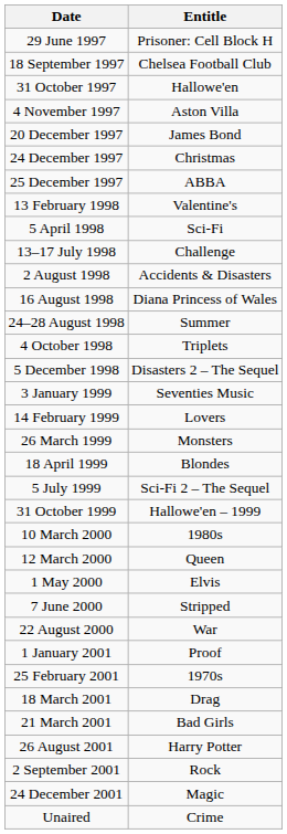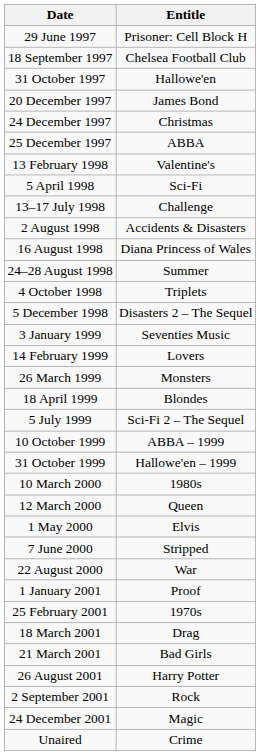- row: 4 November 1997 | Aston Villa
+ row: 10 October 1999 | ABBA – 1999
